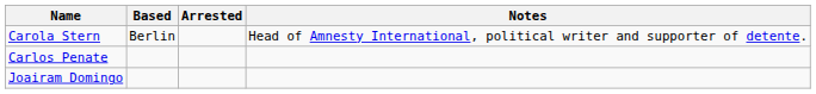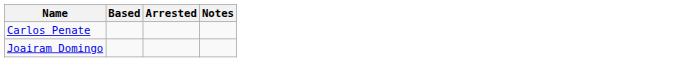- row: Carola Stern | Berlin | Head of Amnesty International, political writer and supporter of detente.
